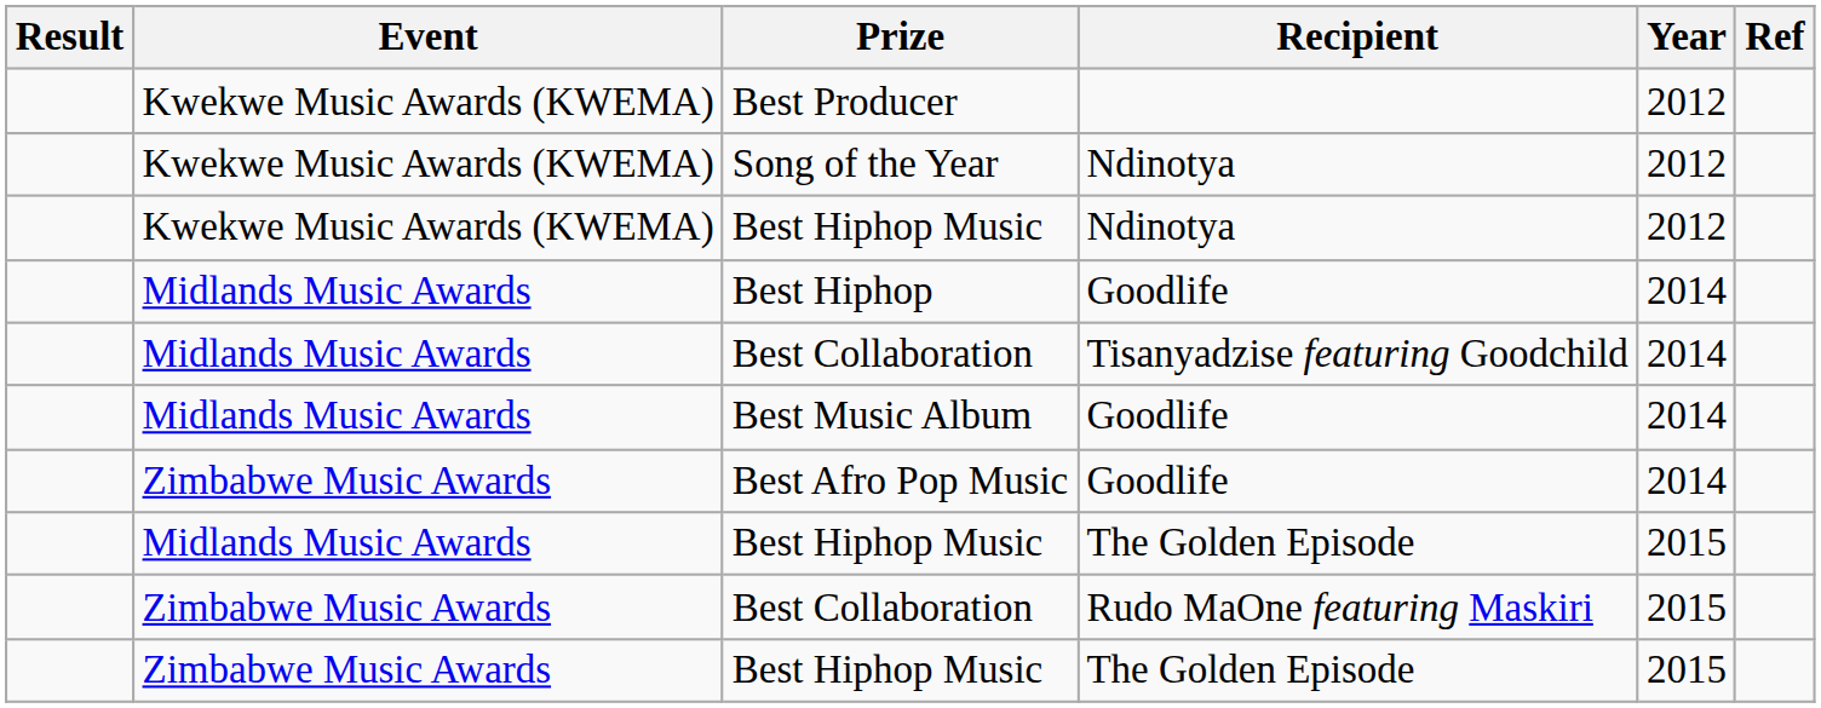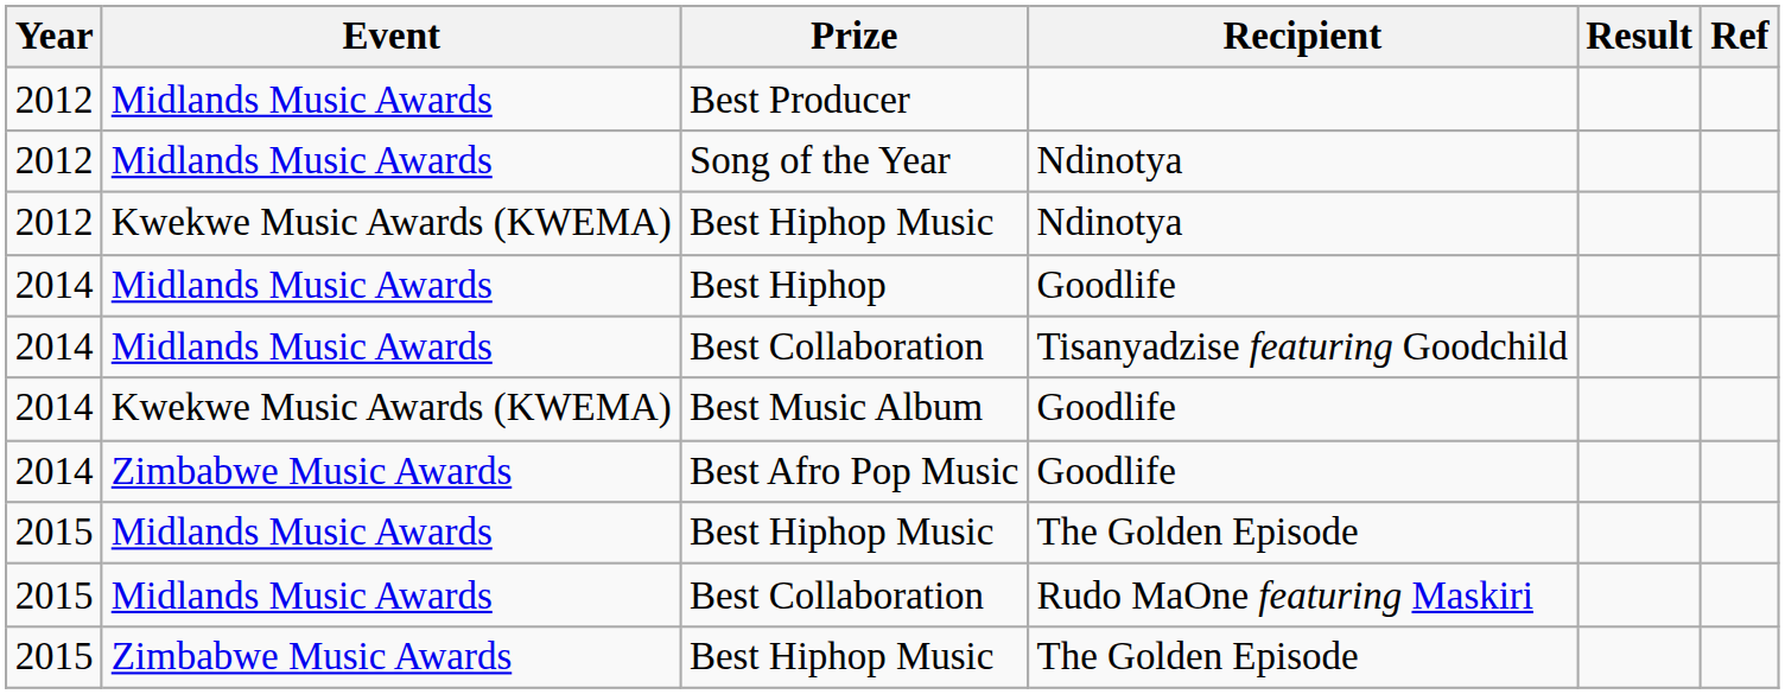columns swapped: Year <-> Result
Best Producer | Event: Kwekwe Music Awards (KWEMA) -> Midlands Music Awards
Song of the Year | Event: Kwekwe Music Awards (KWEMA) -> Midlands Music Awards
Best Music Album | Event: Midlands Music Awards -> Kwekwe Music Awards (KWEMA)
Best Collaboration / Rudo MaOne featuring Maskiri | Event: Zimbabwe Music Awards -> Midlands Music Awards
